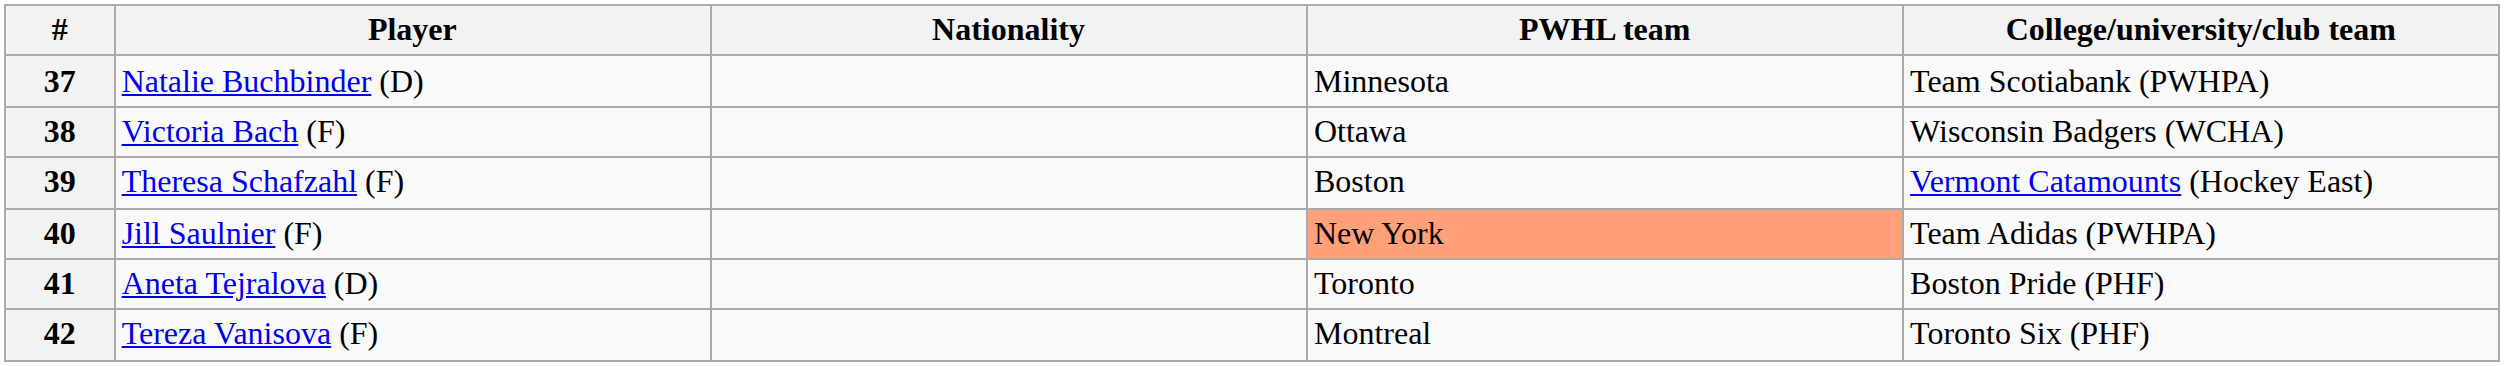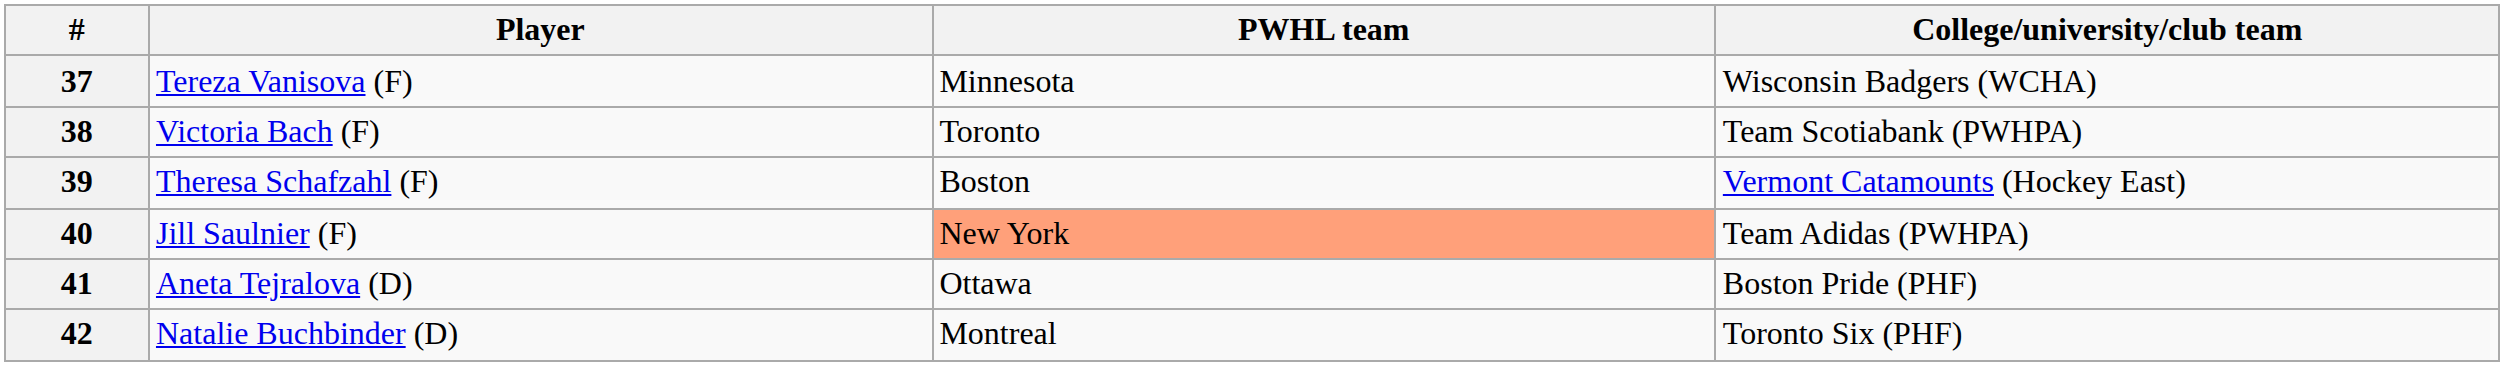- column: Nationality
37 | Player: Natalie Buchbinder (D) -> Tereza Vanisova (F)
37 | College/university/club team: Team Scotiabank (PWHPA) -> Wisconsin Badgers (WCHA)
38 | PWHL team: Ottawa -> Toronto
38 | College/university/club team: Wisconsin Badgers (WCHA) -> Team Scotiabank (PWHPA)
41 | PWHL team: Toronto -> Ottawa
42 | Player: Tereza Vanisova (F) -> Natalie Buchbinder (D)
